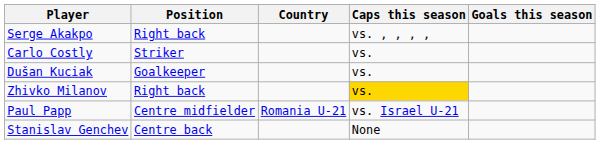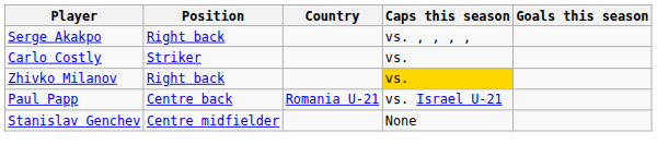- row: Dušan Kuciak | Goalkeeper | vs.
Paul Papp | Position: Centre midfielder -> Centre back
Stanislav Genchev | Position: Centre back -> Centre midfielder
